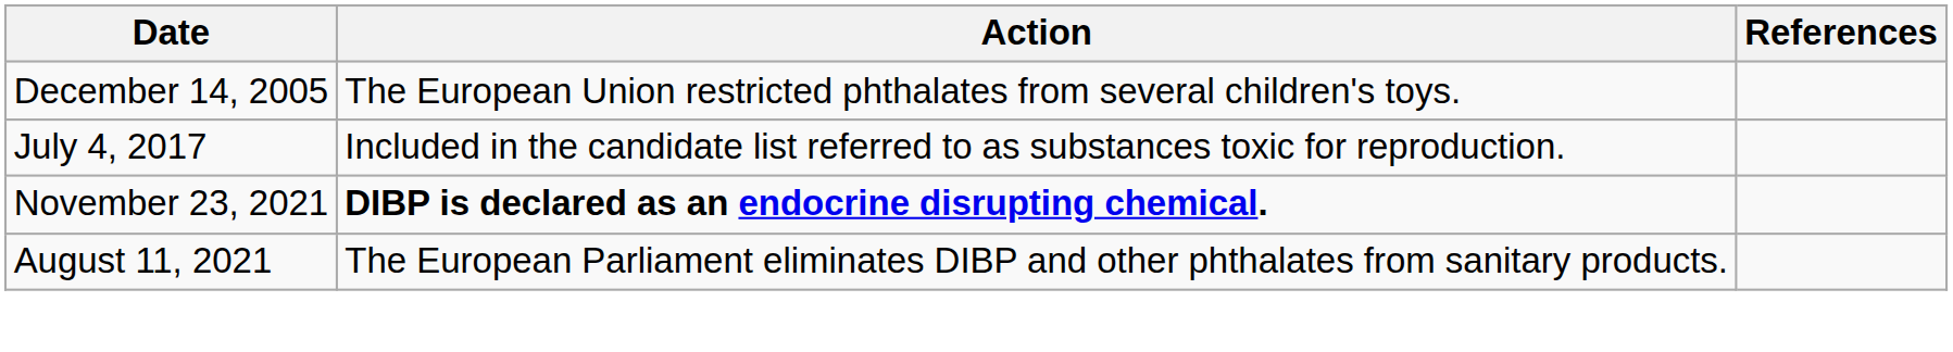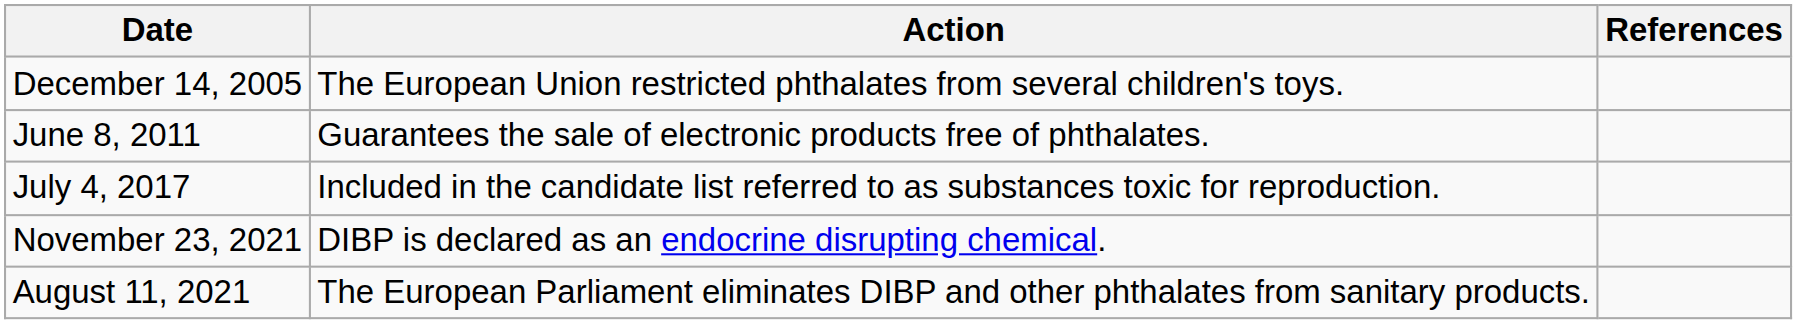+ row: June 8, 2011 | Guarantees the sale of electronic products free of phthalates.
November 23, 2021 | Action: bold -> normal
